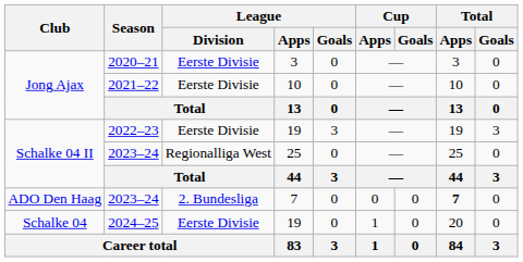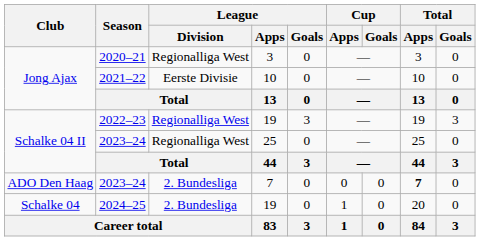2020–21 | League / Division: Eerste Divisie -> Regionalliga West
2022–23 | League / Division: Eerste Divisie -> Regionalliga West
2024–25 | League / Division: Eerste Divisie -> 2. Bundesliga
